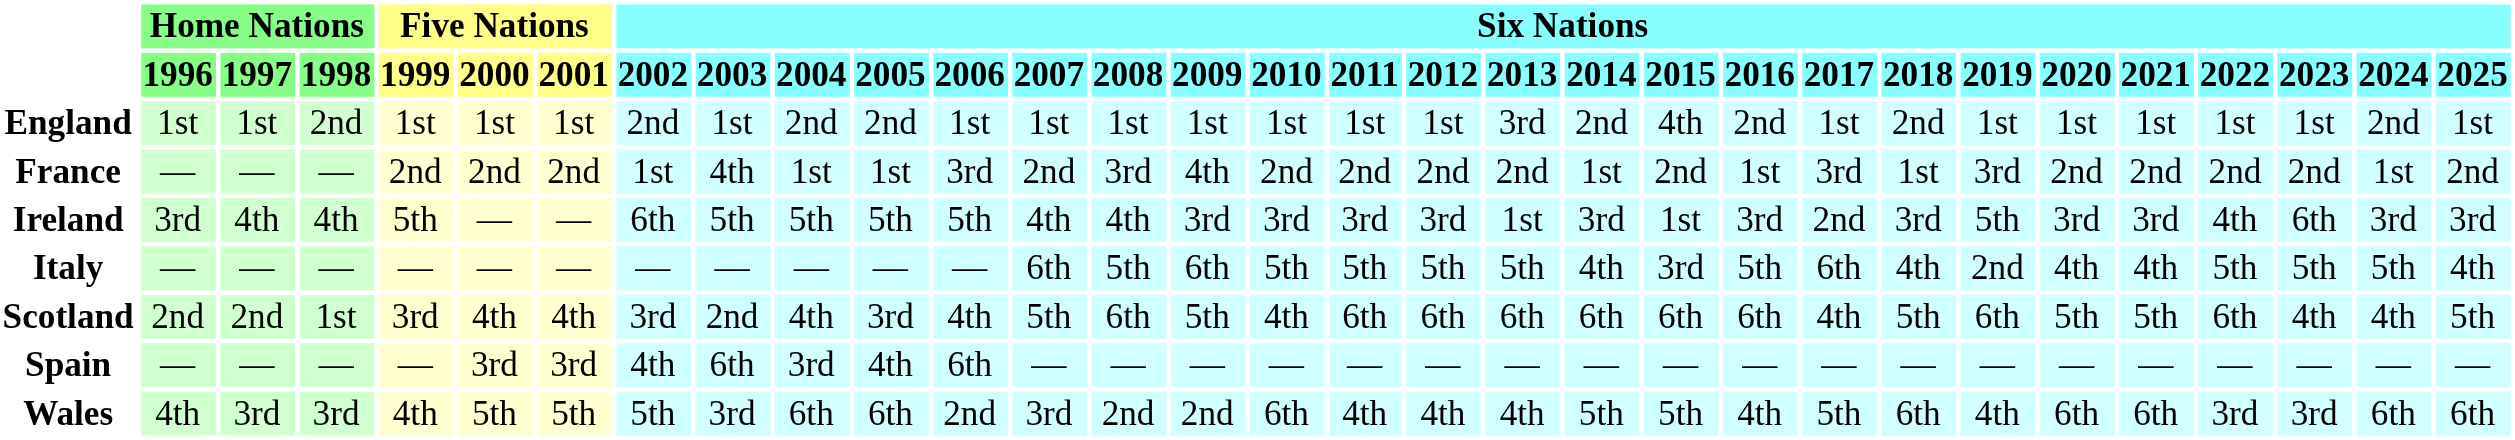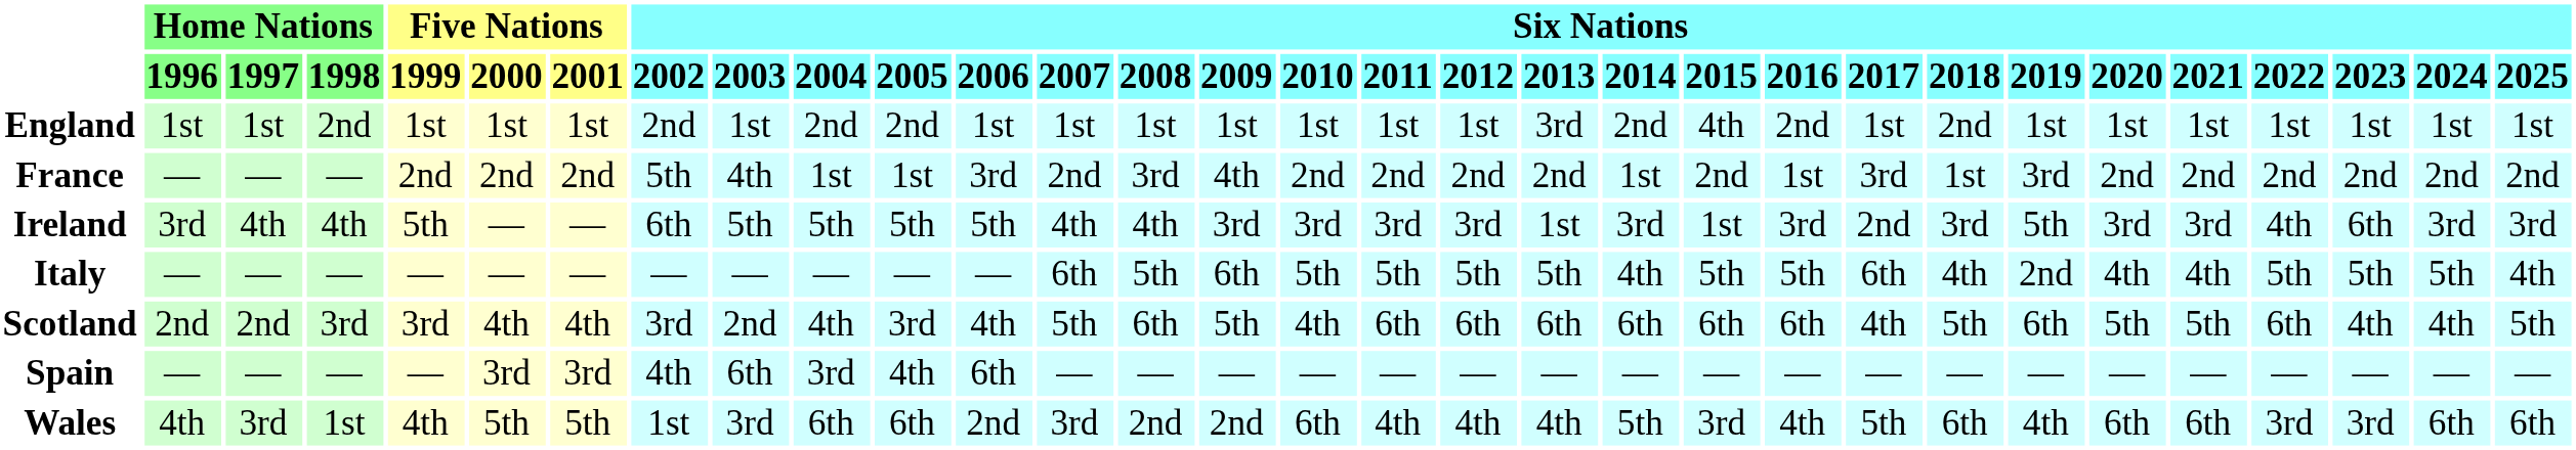England | column 30: 2nd -> 1st
France | column 8: 1st -> 5th
France | column 30: 1st -> 2nd
Italy | column 21: 3rd -> 5th
Scotland | column 4: 1st -> 3rd
Wales | column 4: 3rd -> 1st
Wales | column 8: 5th -> 1st
Wales | column 21: 5th -> 3rd
